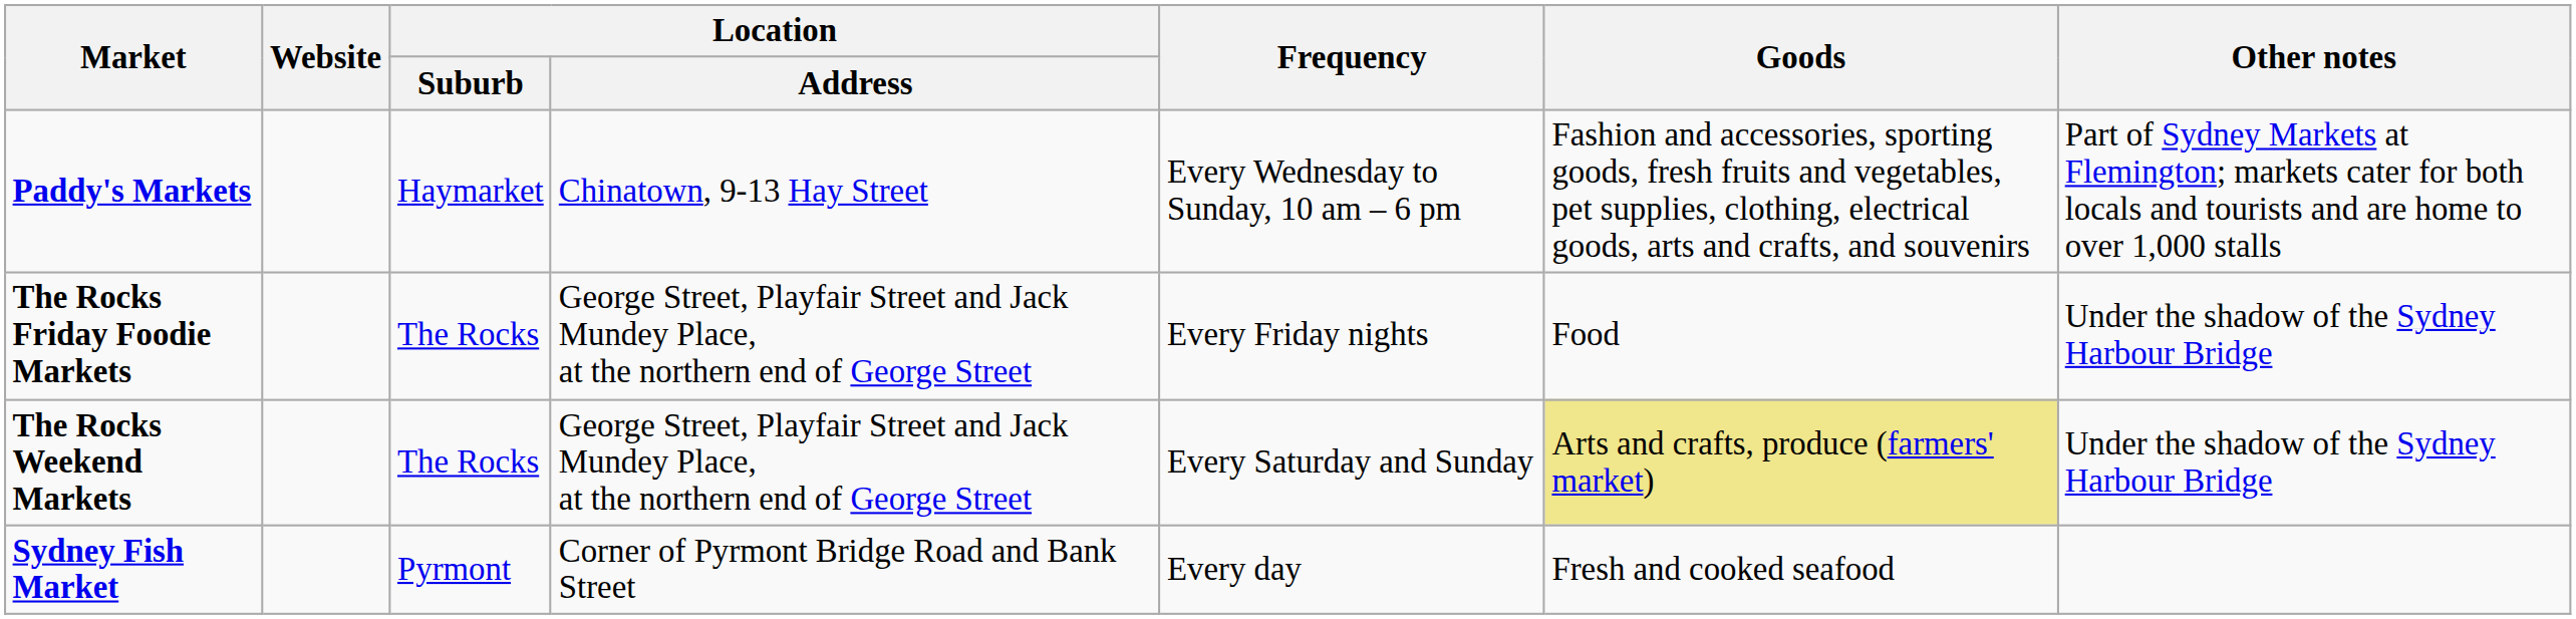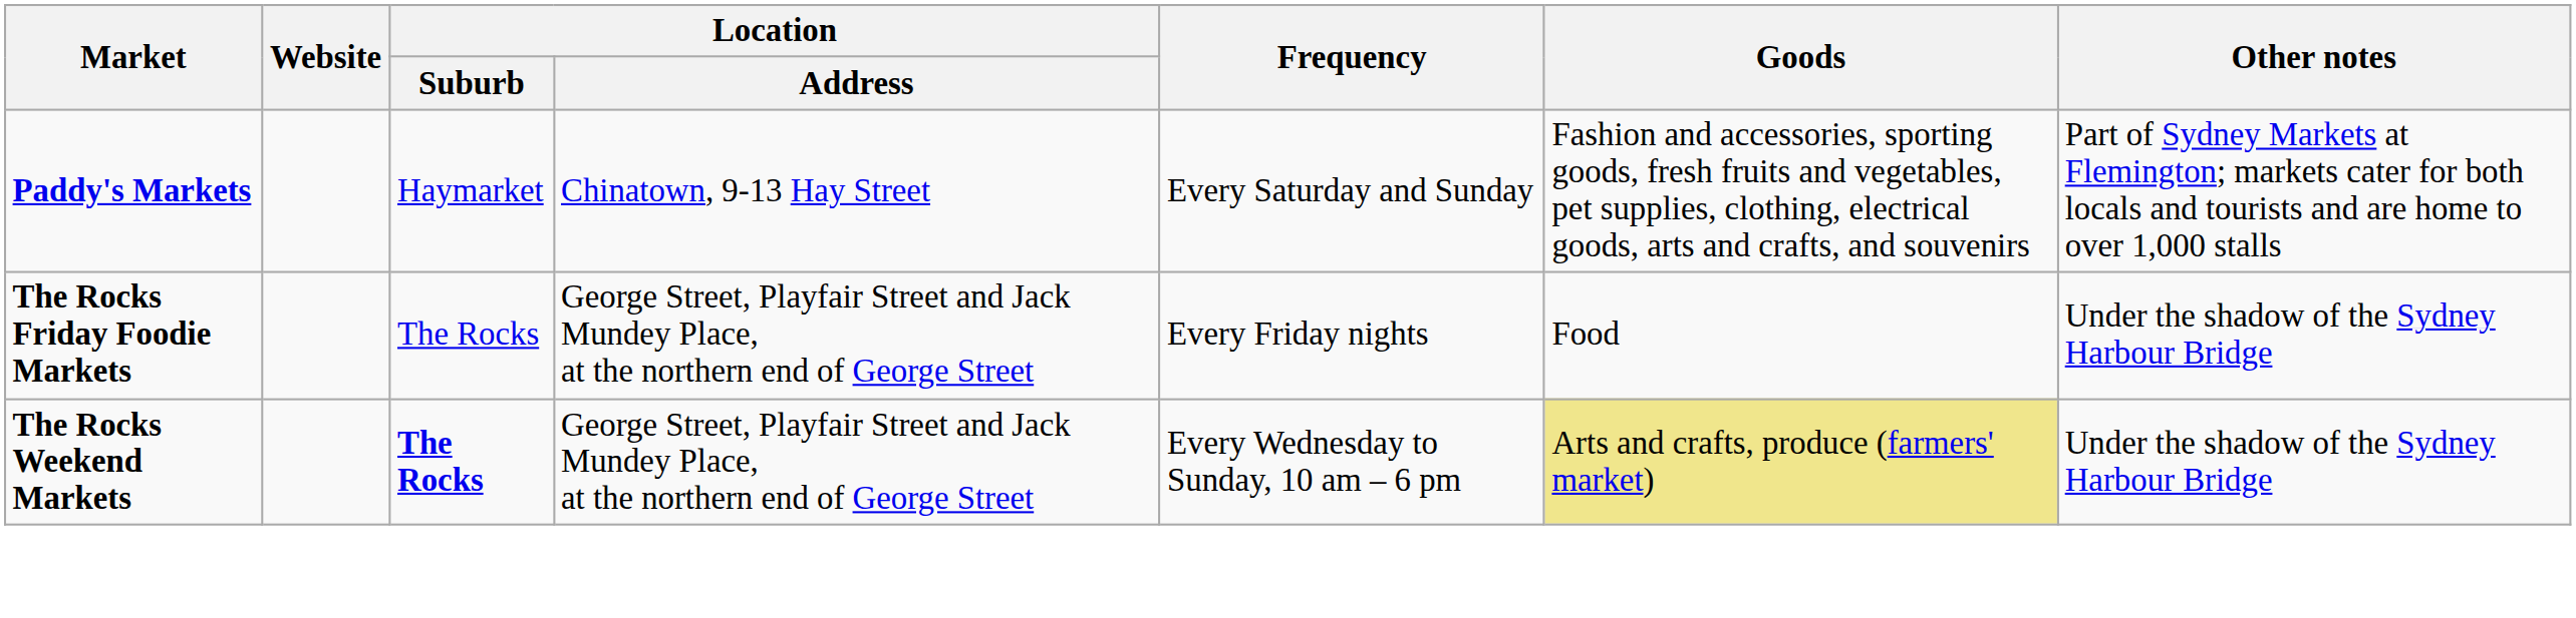Paddy's Markets | Frequency: Every Wednesday to Sunday, 10 am – 6 pm -> Every Saturday and Sunday
The Rocks Weekend Markets | Location / Suburb: normal -> bold
The Rocks Weekend Markets | Frequency: Every Saturday and Sunday -> Every Wednesday to Sunday, 10 am – 6 pm
- row: Sydney Fish Market | Pyrmont | Corner of Pyrmont Bridge Road and Bank Street | Every day | Fresh and cooked seafood
